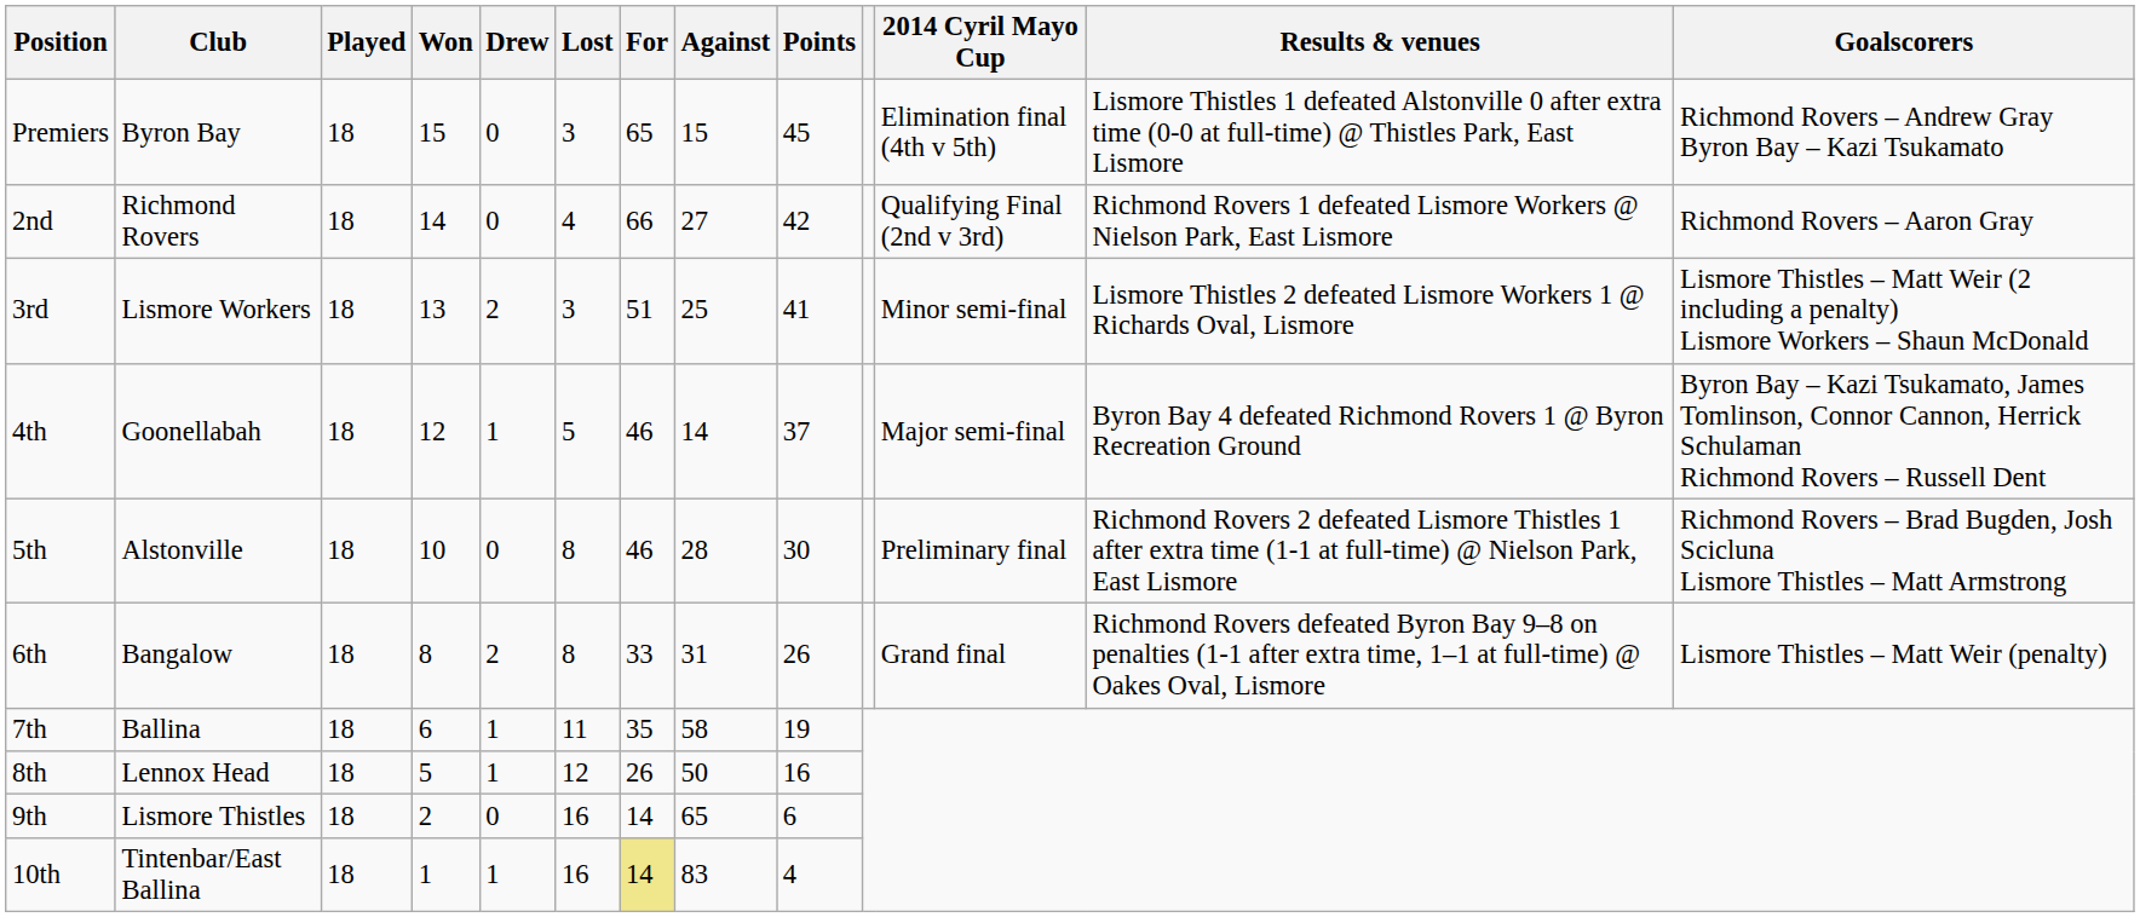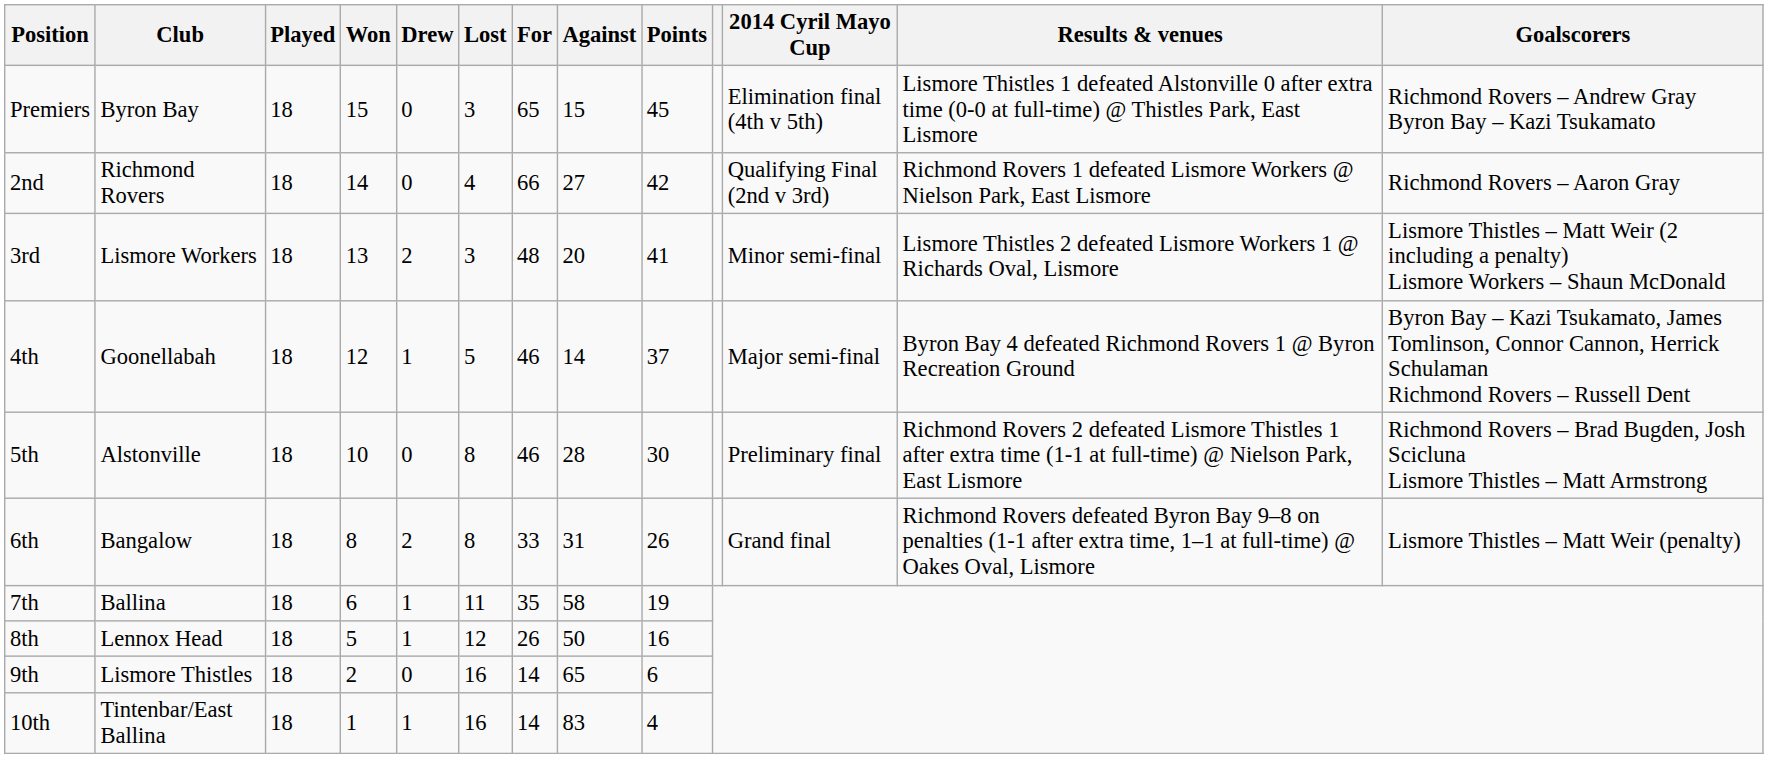3rd | For: 51 -> 48
3rd | Against: 25 -> 20
10th | For: khaki background -> no background
